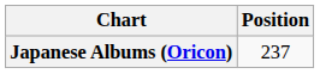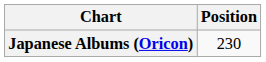Japanese Albums (Oricon) | Position: 237 -> 230
